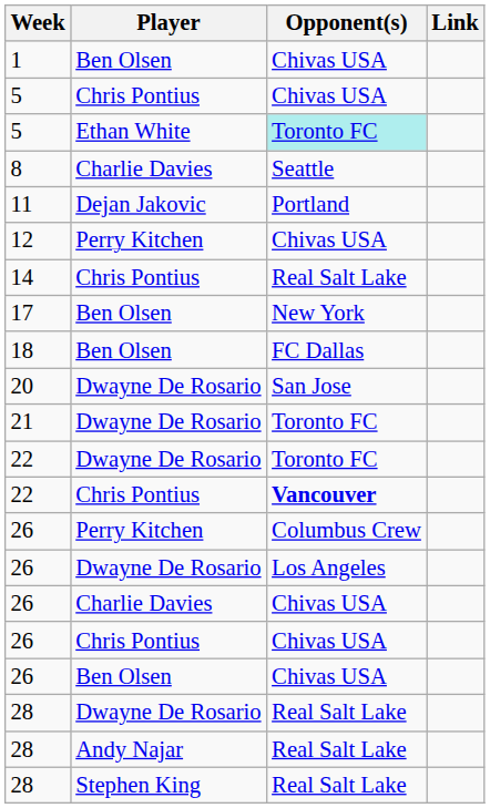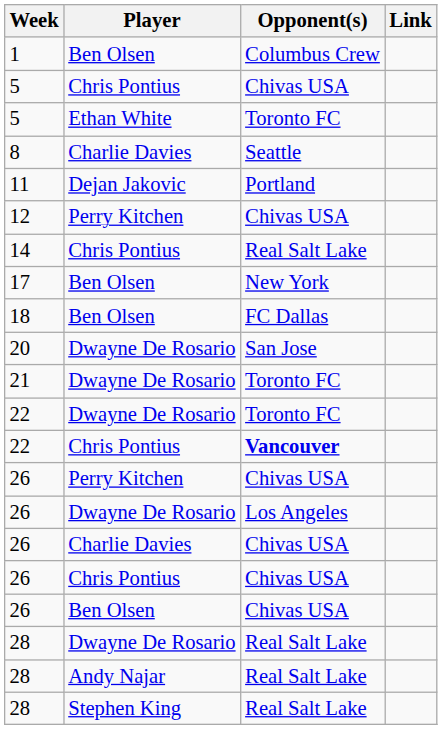1 | Opponent(s): Chivas USA -> Columbus Crew
5 / Ethan White | Opponent(s): paleturquoise background -> no background
26 / Perry Kitchen | Opponent(s): Columbus Crew -> Chivas USA
